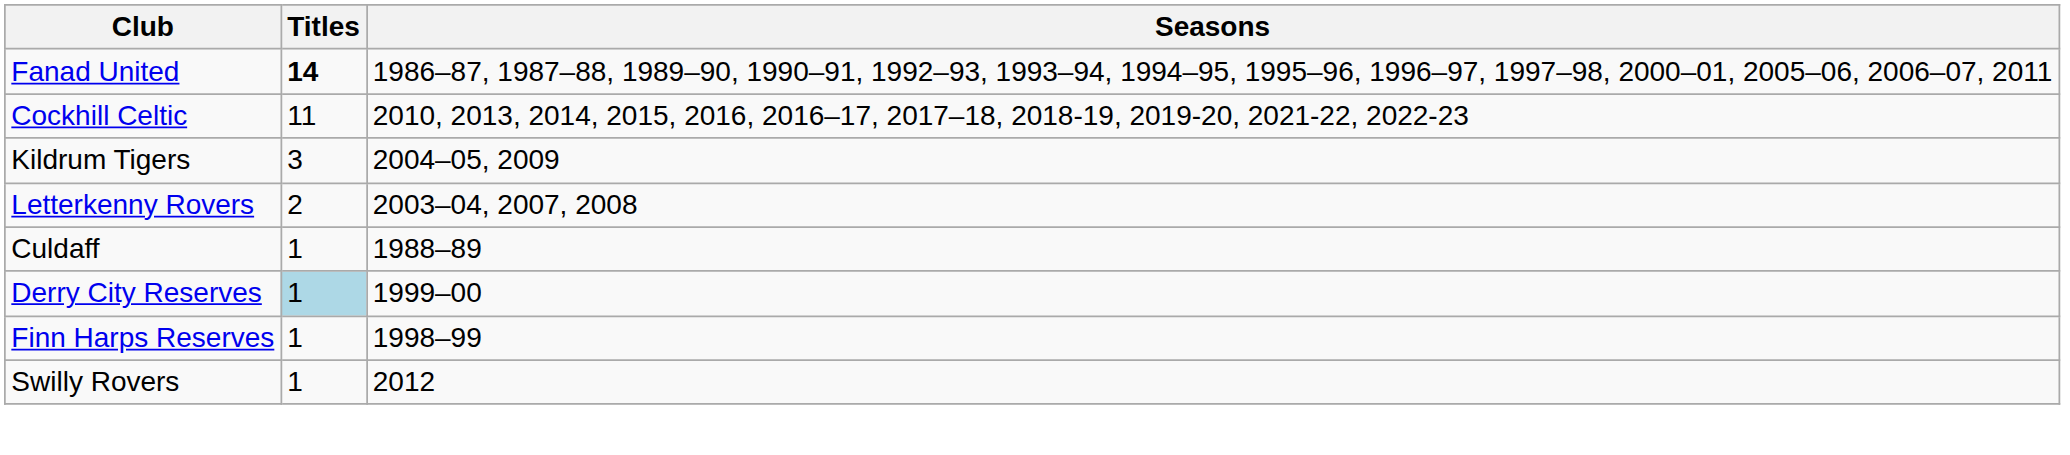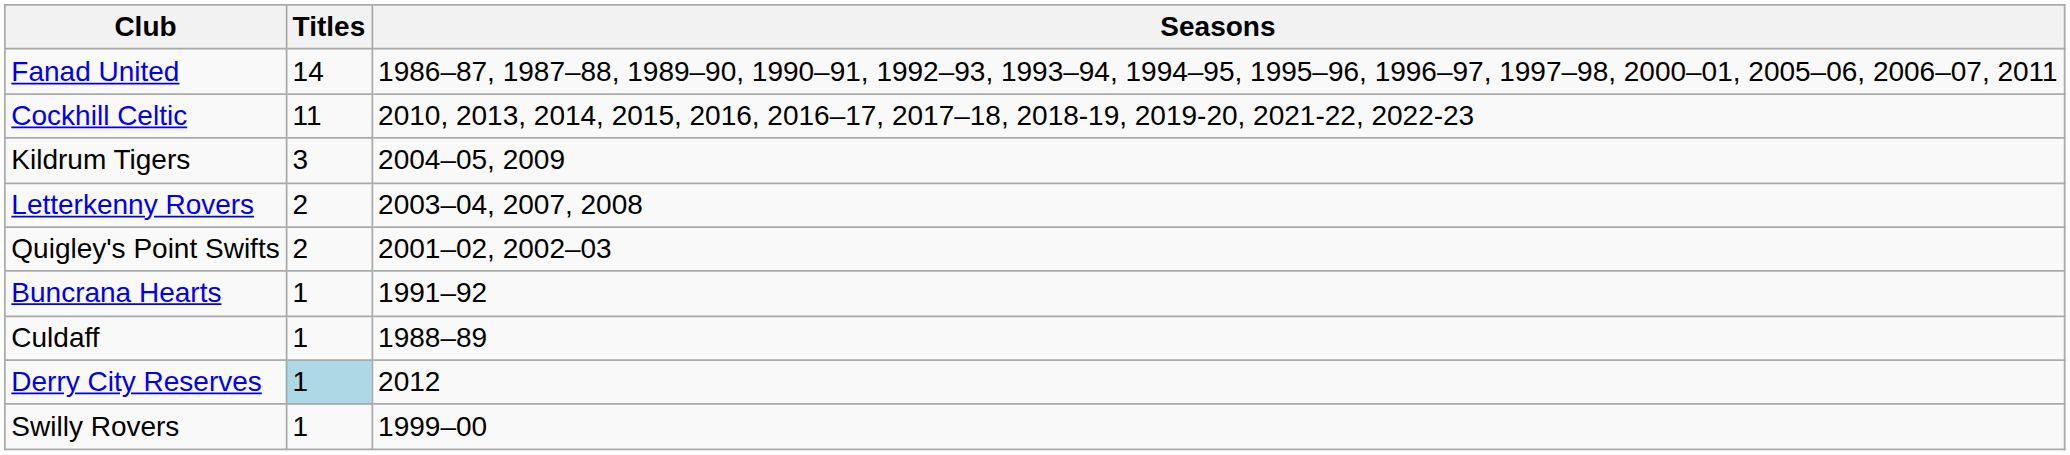Fanad United | Titles: bold -> normal
+ row: Quigley's Point Swifts | 2 | 2001–02, 2002–03
+ row: Buncrana Hearts | 1 | 1991–92
Derry City Reserves | Seasons: 1999–00 -> 2012
- row: Finn Harps Reserves | 1 | 1998–99
Swilly Rovers | Seasons: 2012 -> 1999–00
